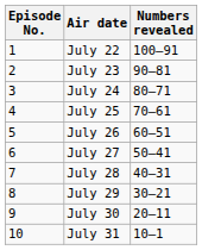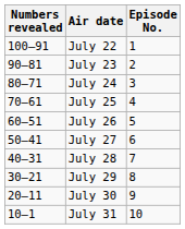columns swapped: Episode No. <-> Numbers revealed
